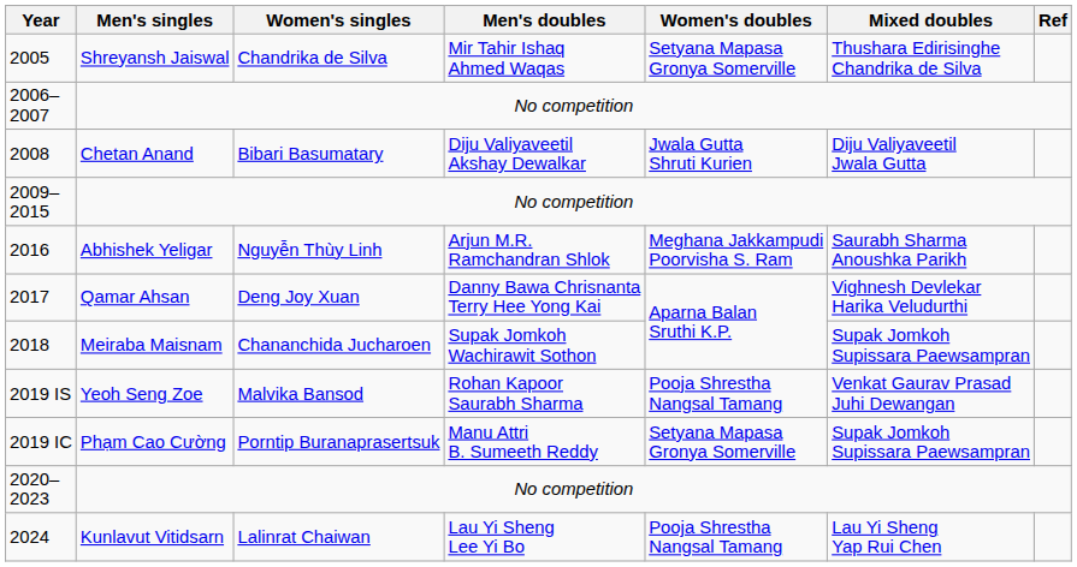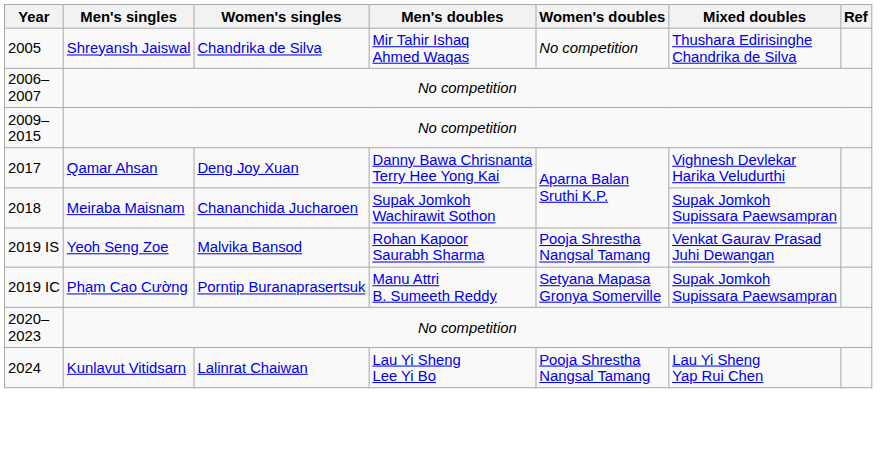2005 | Women's doubles: Setyana Mapasa Gronya Somerville -> No competition
- row: 2008 | Chetan Anand | Bibari Basumatary | Diju Valiyaveetil Akshay Dewalkar | Jwala Gutta Shruti Kurien | Diju Valiyaveetil Jwala Gutta
- row: 2016 | Abhishek Yeligar | Nguyễn Thùy Linh | Arjun M.R. Ramchandran Shlok | Meghana Jakkampudi Poorvisha S. Ram | Saurabh Sharma Anoushka Parikh
